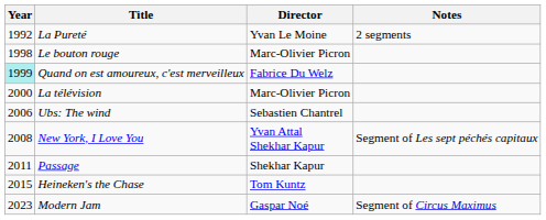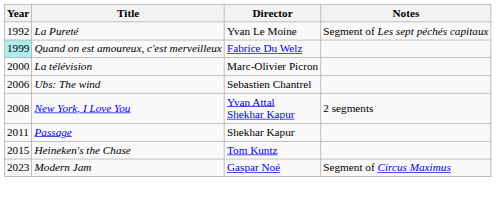La Pureté | Notes: 2 segments -> Segment of Les sept péchés capitaux
- row: 1998 | Le bouton rouge | Marc-Olivier Picron
New York, I Love You | Notes: Segment of Les sept péchés capitaux -> 2 segments
